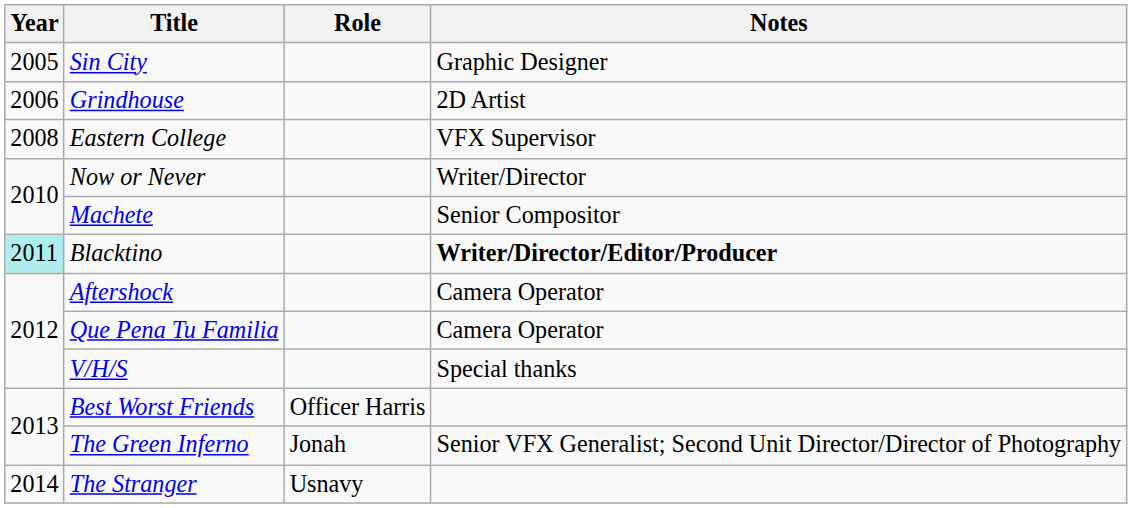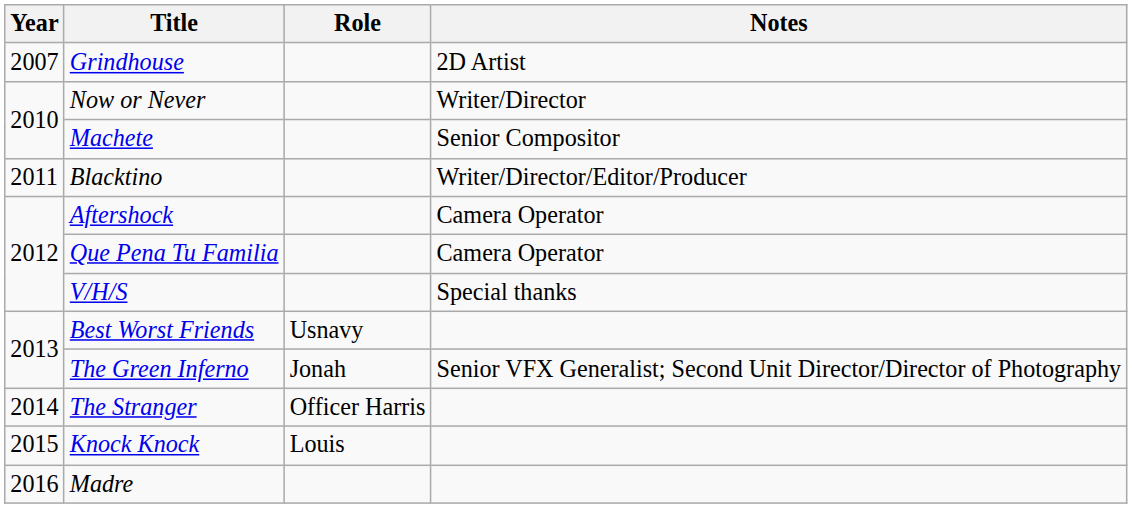- row: 2005 | Sin City | Graphic Designer
Grindhouse | Year: 2006 -> 2007
- row: 2008 | Eastern College | VFX Supervisor
Blacktino | Year: paleturquoise background -> no background
Blacktino | Notes: bold -> normal
Best Worst Friends | Role: Officer Harris -> Usnavy
The Stranger | Role: Usnavy -> Officer Harris
+ row: 2015 | Knock Knock | Louis
+ row: 2016 | Madre
